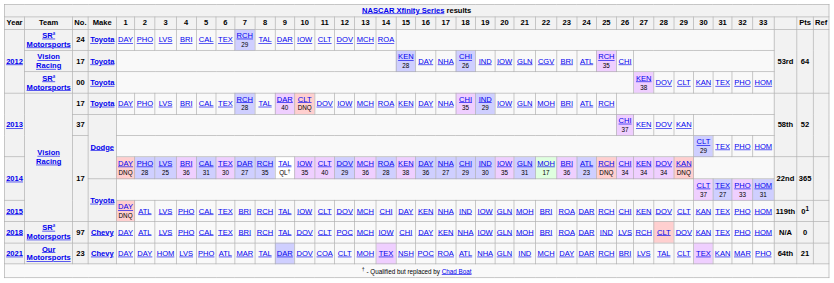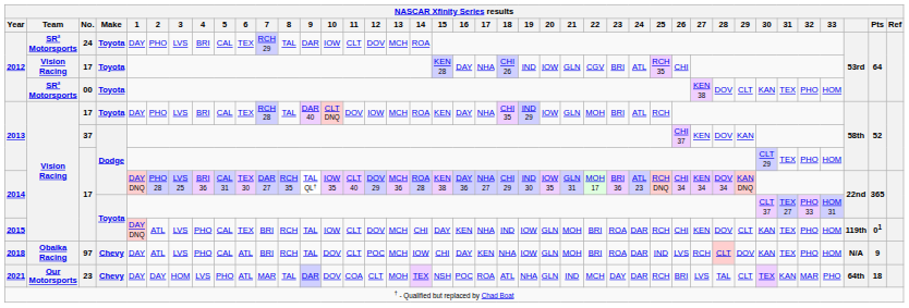2018 | Team: SR² Motorsports -> Obaika Racing
2018 | 6: TEX -> ATL
2018 | Pts: 0 -> 9
2021 | Pts: 21 -> 18
